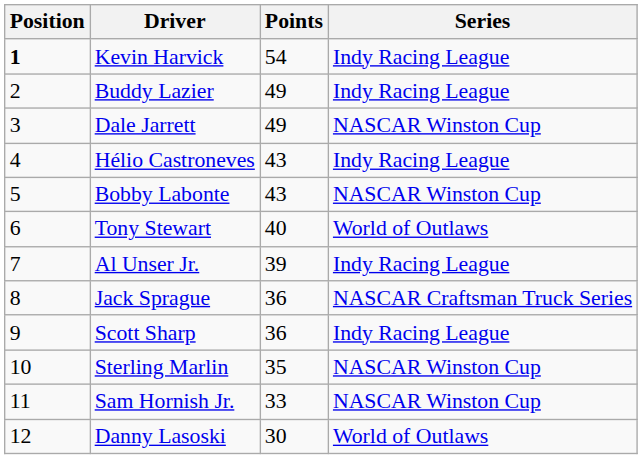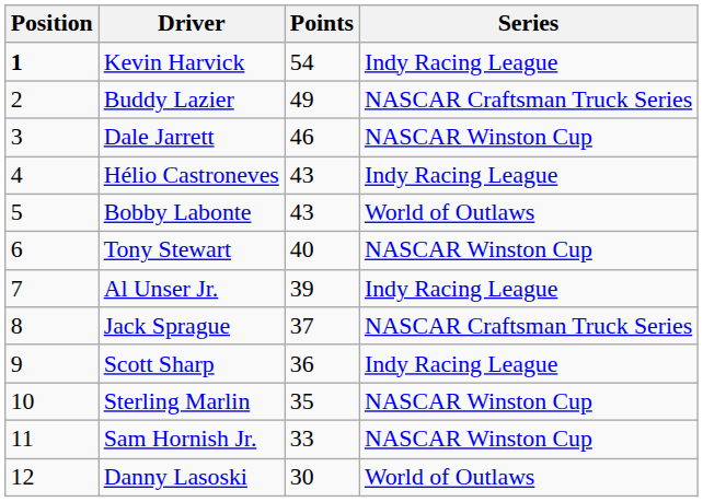Buddy Lazier | Series: Indy Racing League -> NASCAR Craftsman Truck Series
Dale Jarrett | Points: 49 -> 46
Bobby Labonte | Series: NASCAR Winston Cup -> World of Outlaws
Tony Stewart | Series: World of Outlaws -> NASCAR Winston Cup
Jack Sprague | Points: 36 -> 37
